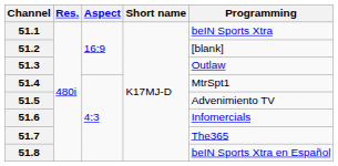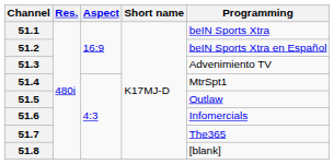51.2 | Programming: [blank] -> beIN Sports Xtra en Español
51.3 | Programming: Outlaw -> Advenimiento TV
51.5 | Programming: Advenimiento TV -> Outlaw
51.8 | Programming: beIN Sports Xtra en Español -> [blank]
